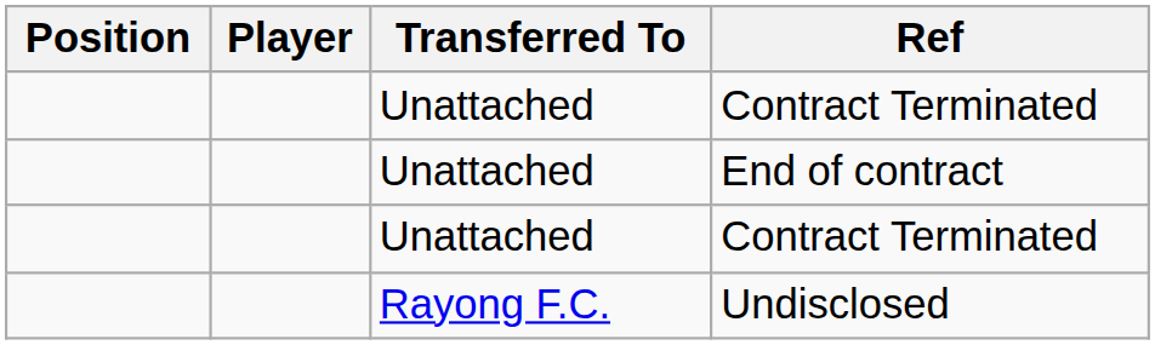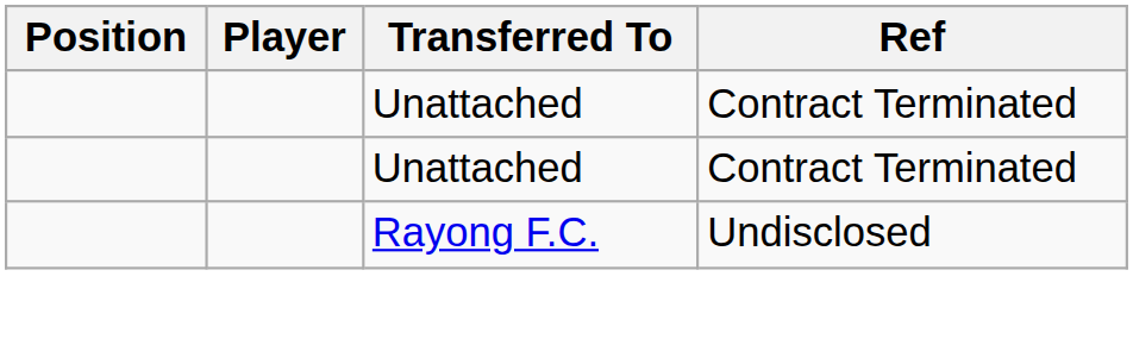- row: Unattached | End of contract
